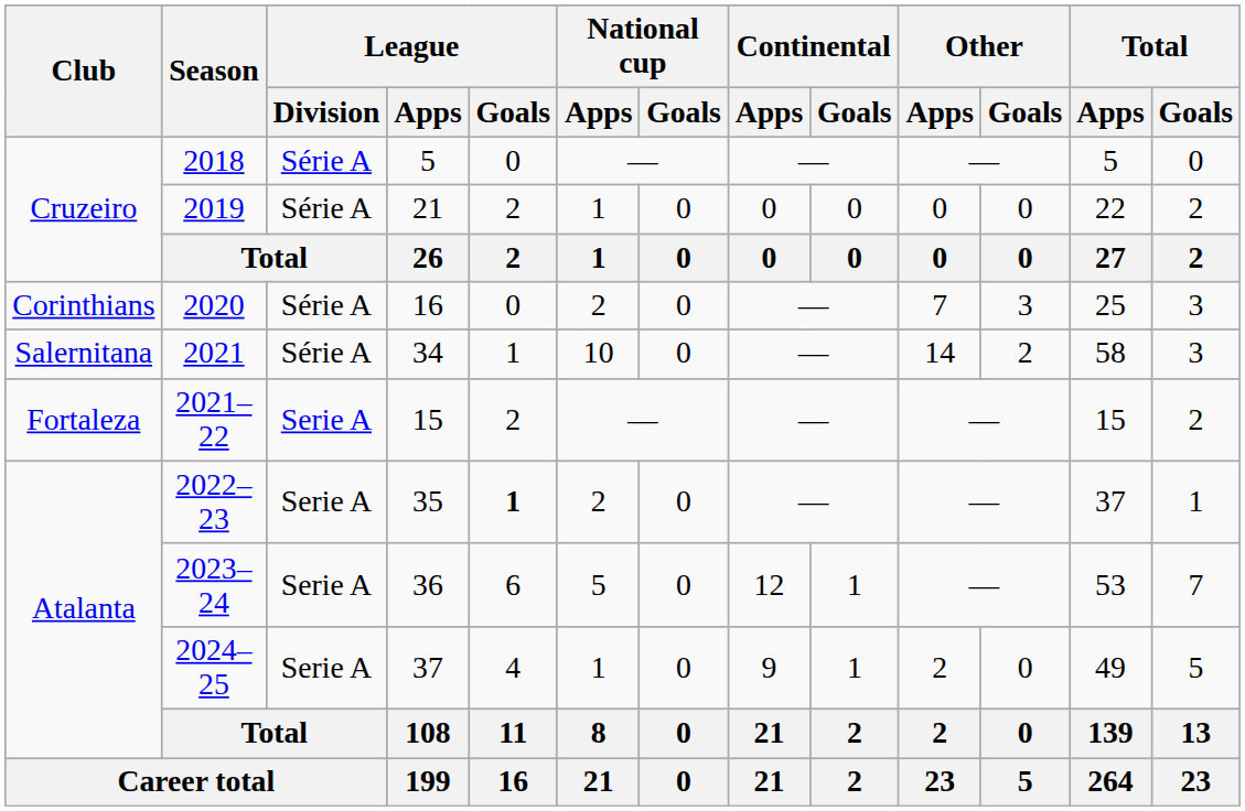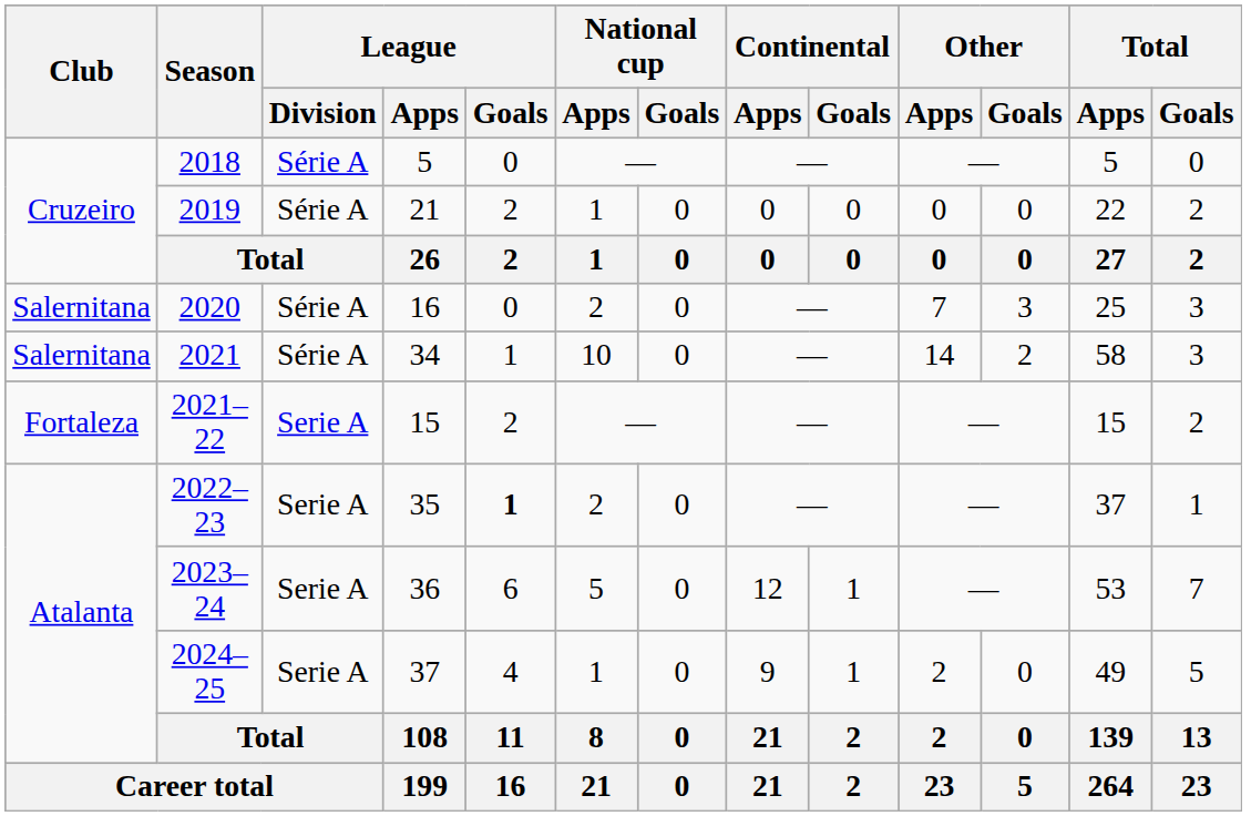2020 | Club: Corinthians -> Salernitana
